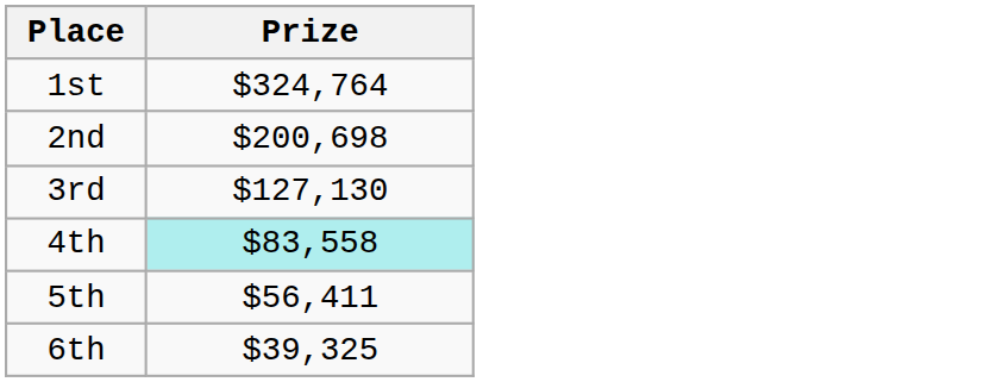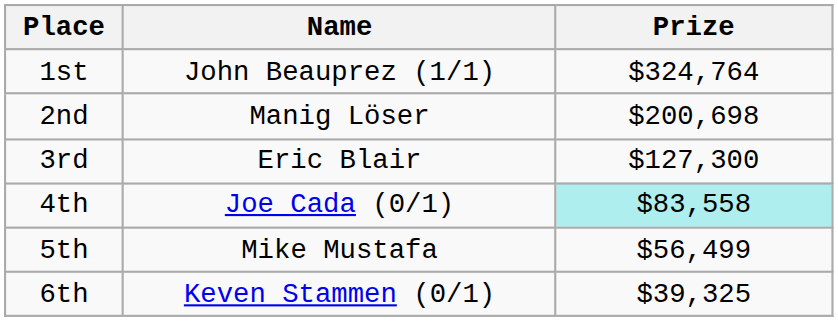+ column: Name | John Beauprez (1/1) | Manig Löser | Eric Blair | Joe Cada (0/1) | Mike Mustafa | Keven Stammen (0/1)
3rd | Prize: $127,130 -> $127,300
5th | Prize: $56,411 -> $56,499
